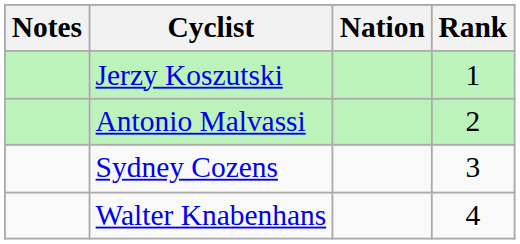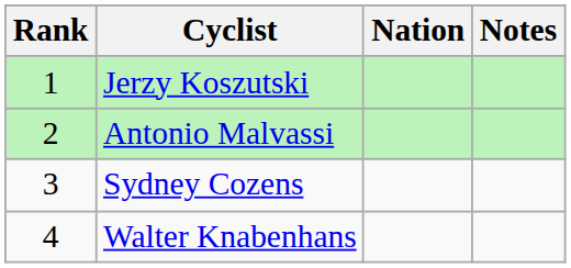columns swapped: Rank <-> Notes
